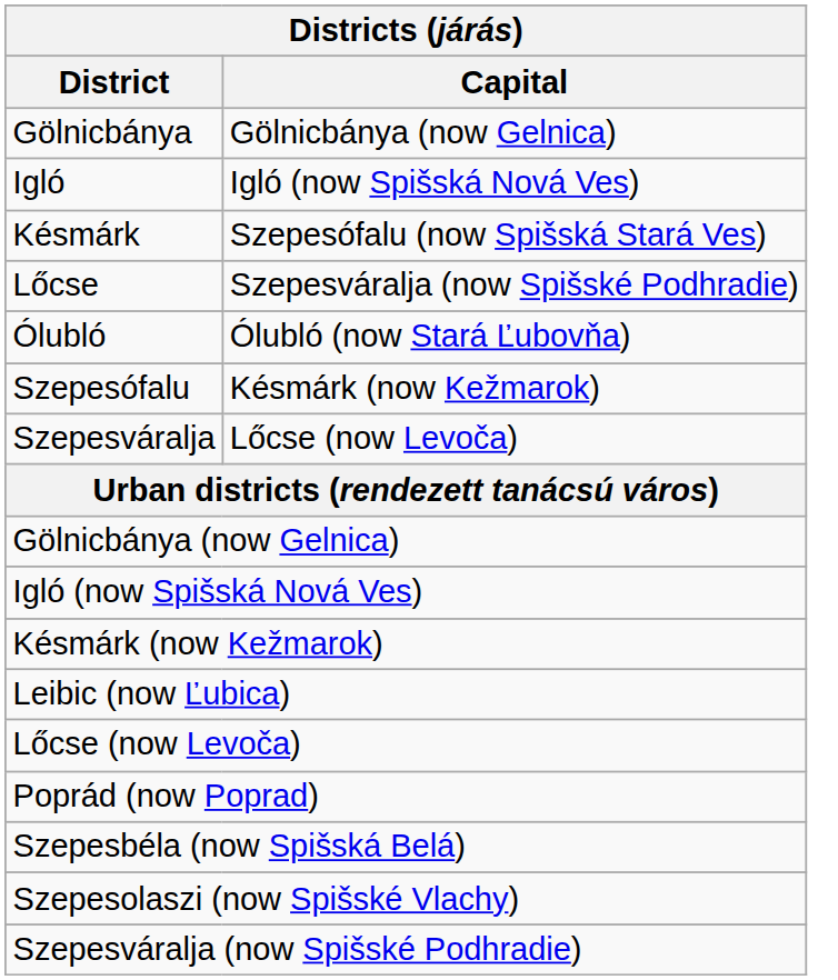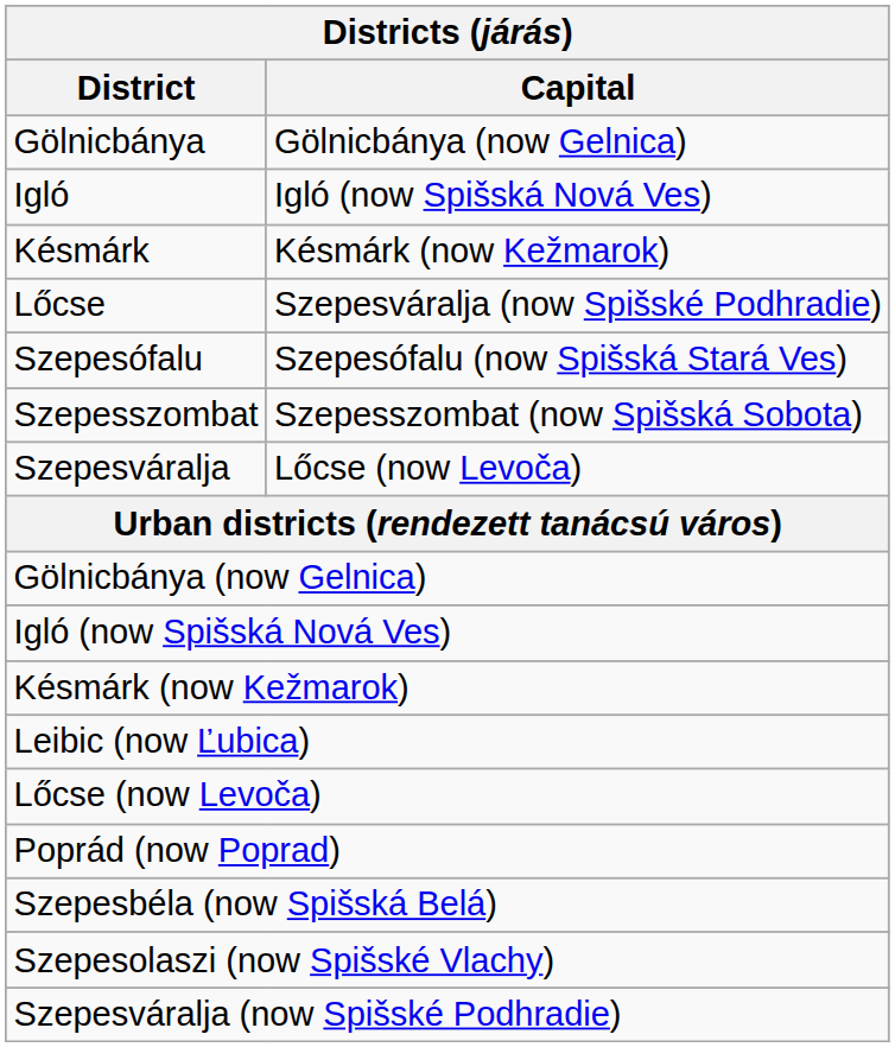Késmárk | Capital: Szepesófalu (now Spišská Stará Ves) -> Késmárk (now Kežmarok)
- row: Ólubló | Ólubló (now Stará Ľubovňa)
Szepesófalu | Capital: Késmárk (now Kežmarok) -> Szepesófalu (now Spišská Stará Ves)
+ row: Szepesszombat | Szepesszombat (now Spišská Sobota)
